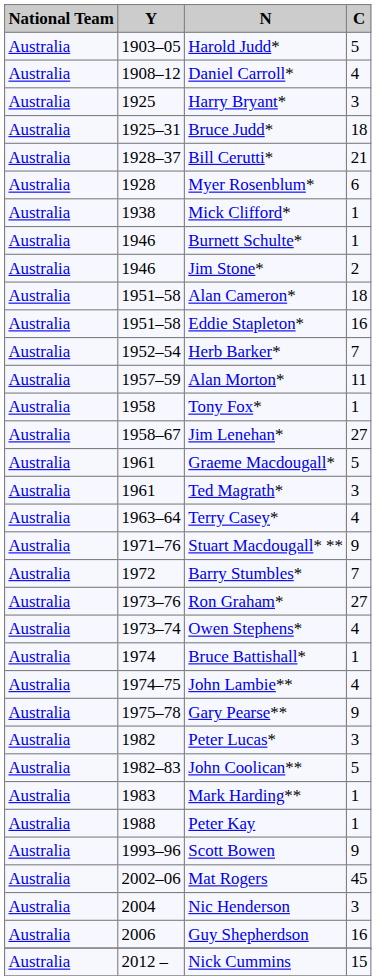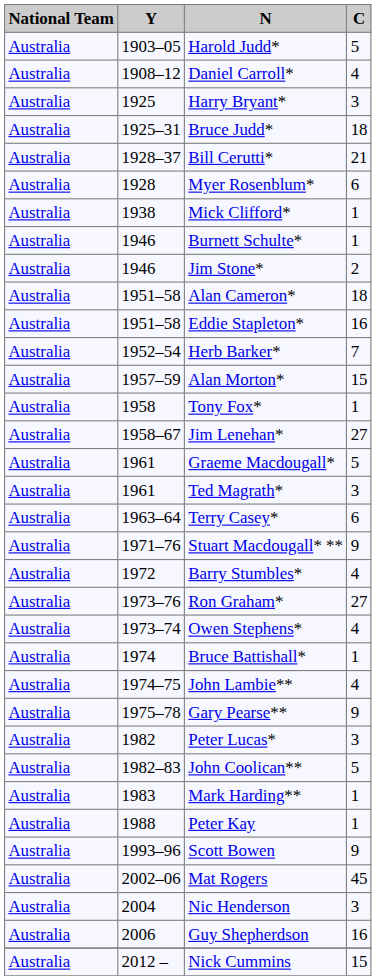Alan Morton* | C: 11 -> 15
Terry Casey* | C: 4 -> 6
Barry Stumbles* | C: 7 -> 4
